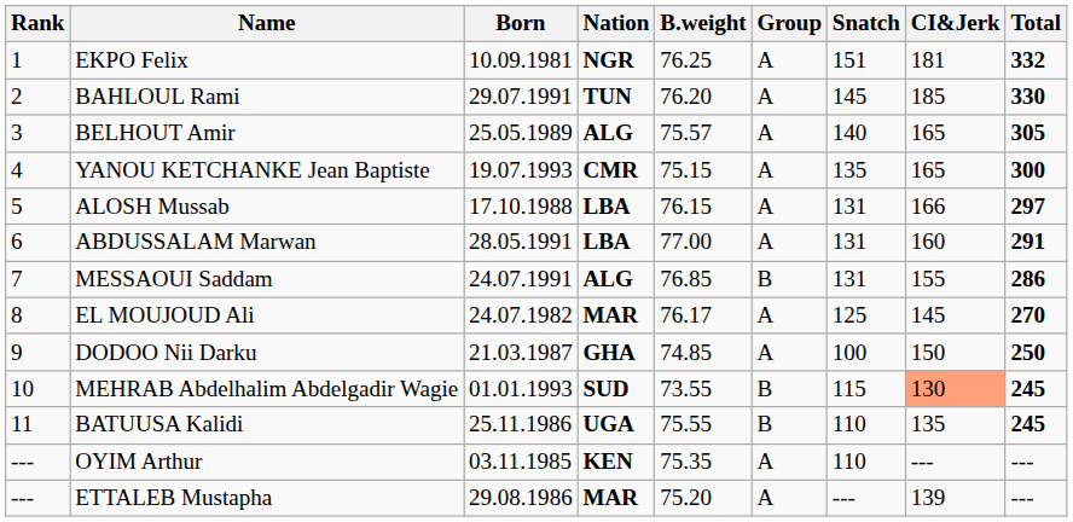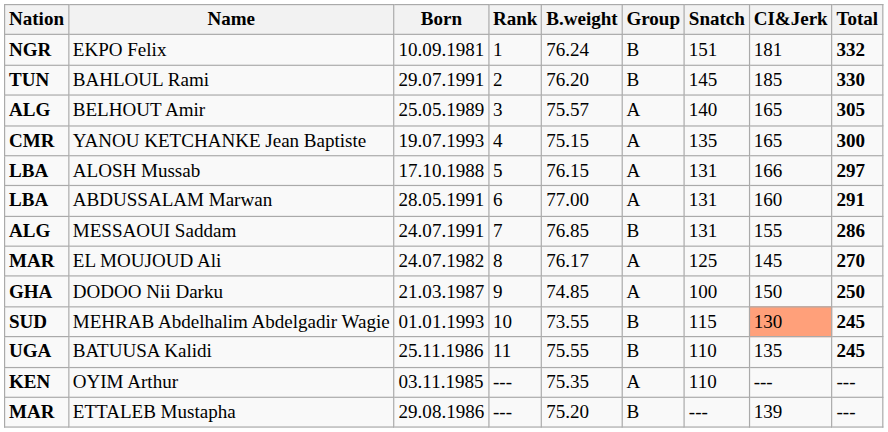columns swapped: Rank <-> Nation
EKPO Felix | B.weight: 76.25 -> 76.24
EKPO Felix | Group: A -> B
BAHLOUL Rami | Group: A -> B
ETTALEB Mustapha | Group: A -> B
